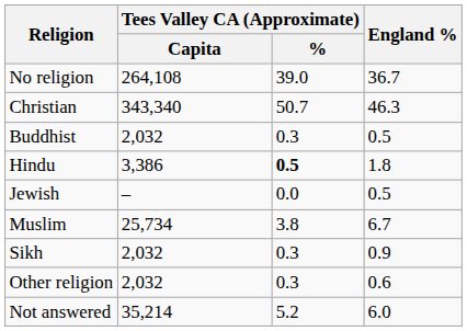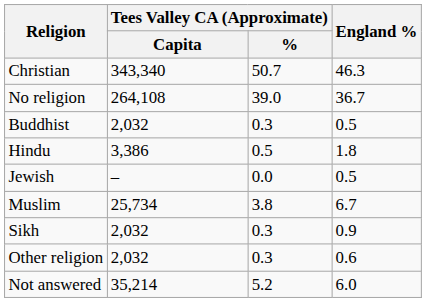rows swapped: No religion <-> Christian
Hindu | Tees Valley CA (Approximate) / %: bold -> normal
